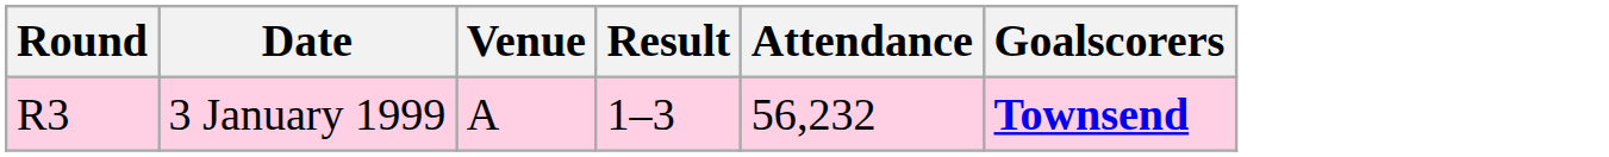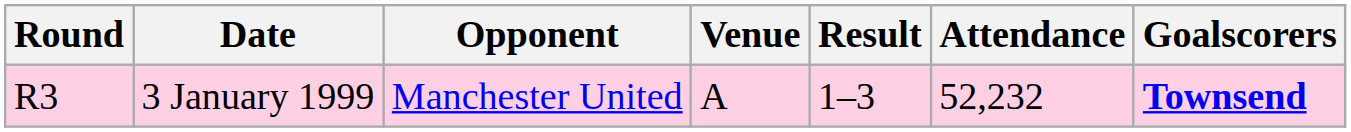+ column: Opponent | Manchester United
3 January 1999 | Attendance: 56,232 -> 52,232
